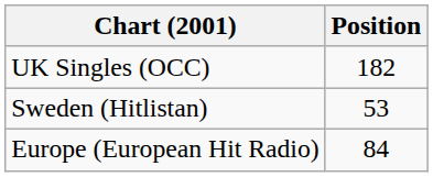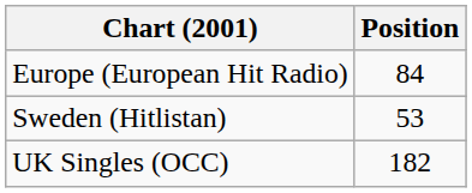rows swapped: Europe (European Hit Radio) <-> UK Singles (OCC)
